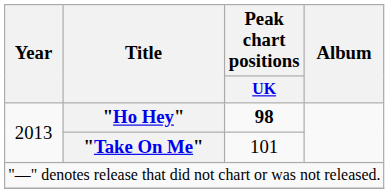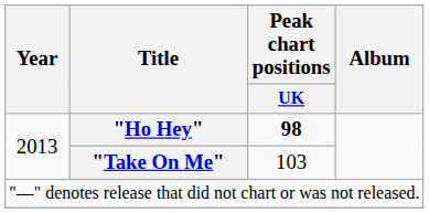"Take On Me" | Peak chart positions / UK: 101 -> 103
